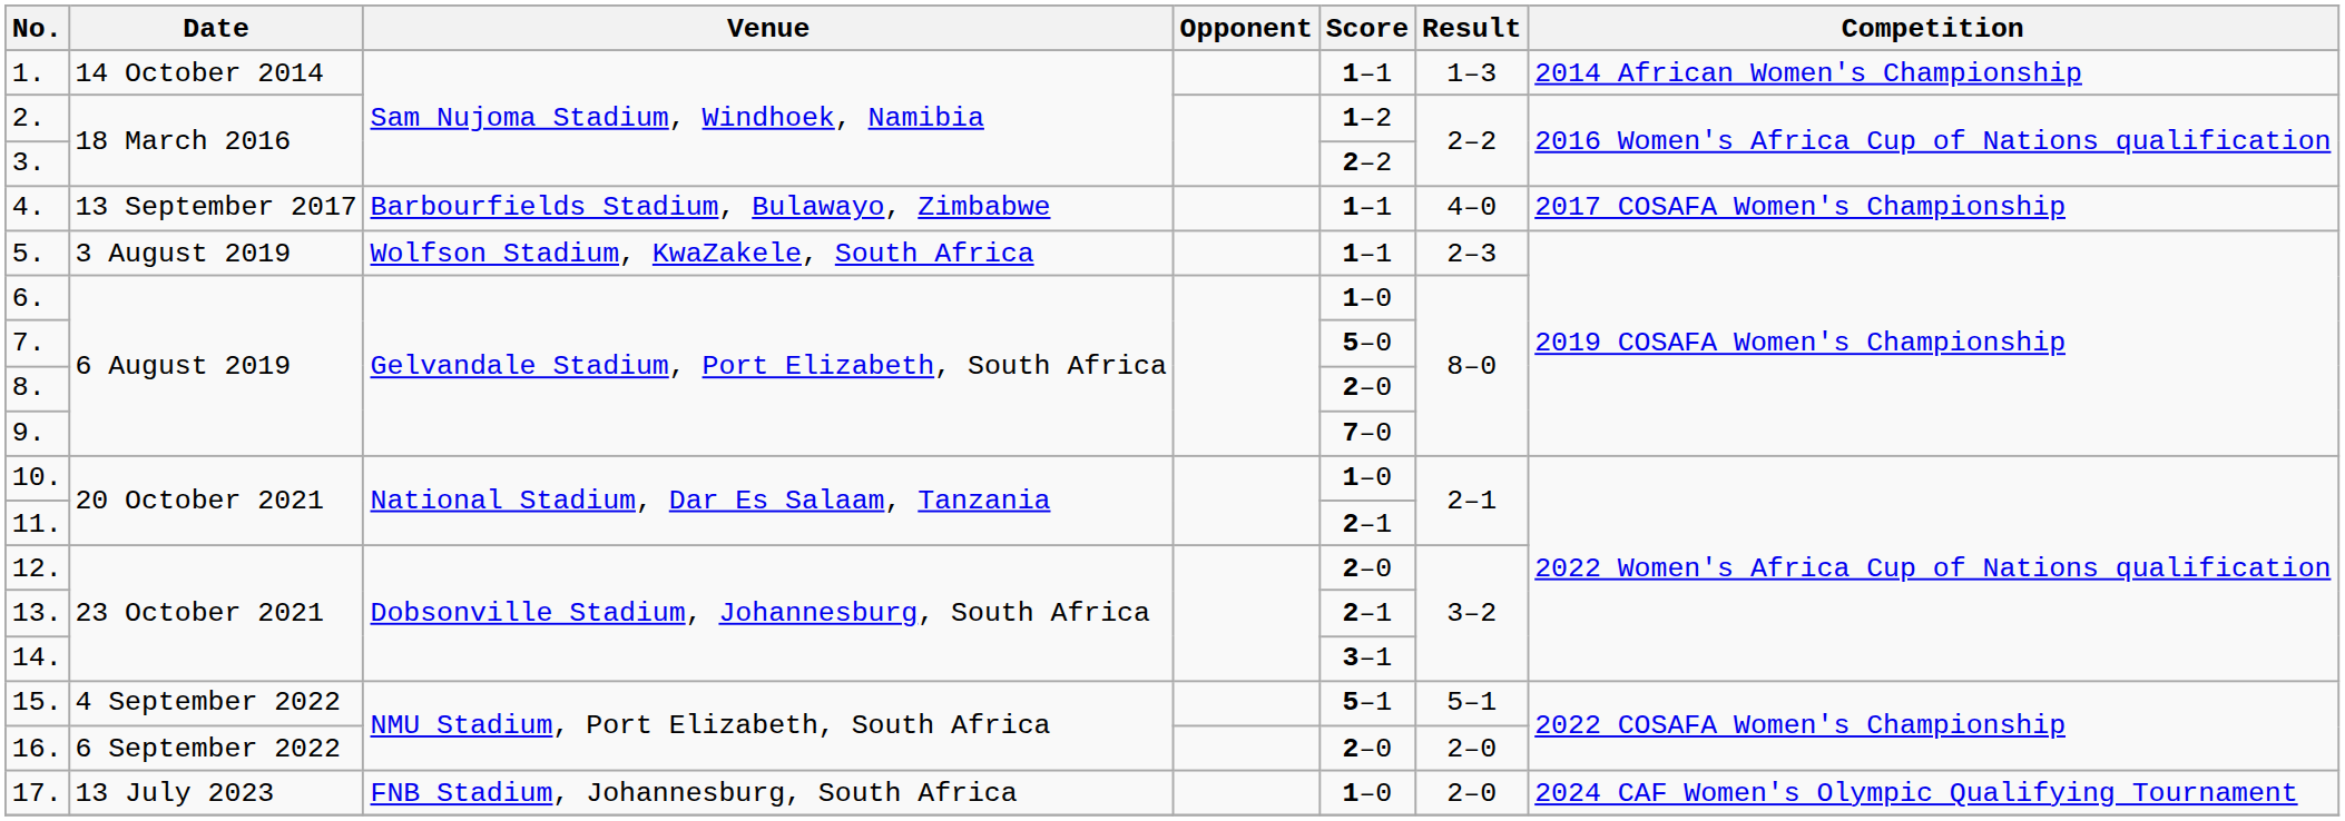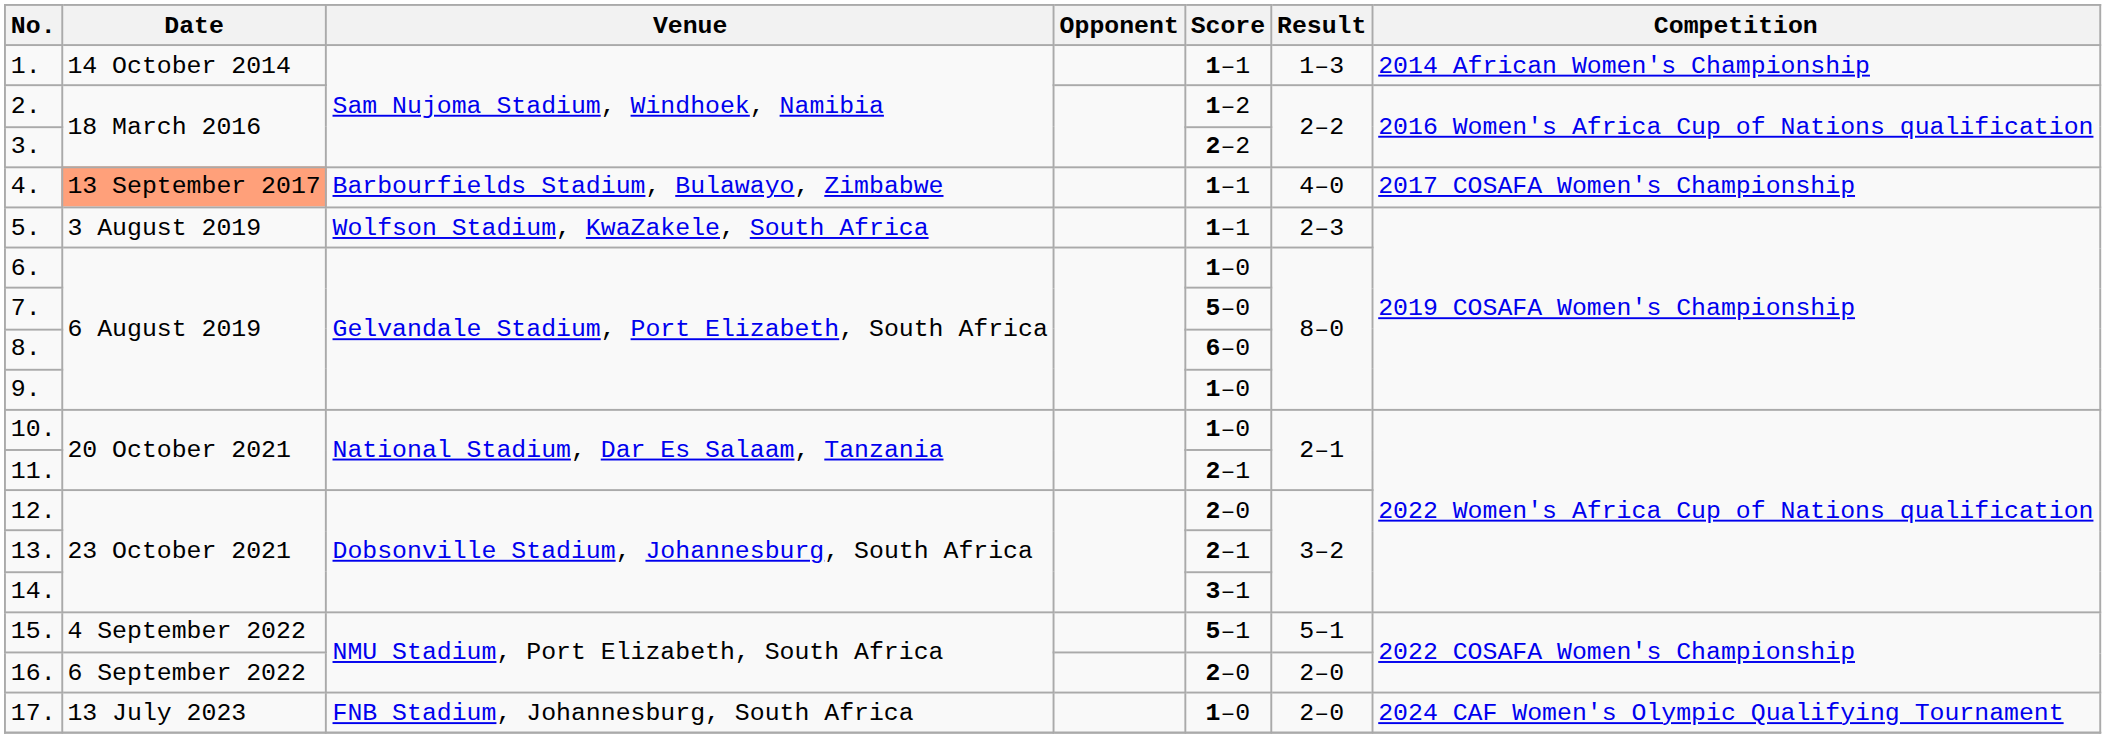4. | Date: no background -> lightsalmon background
8. | Score: 2–0 -> 6–0
9. | Score: 7–0 -> 1–0
